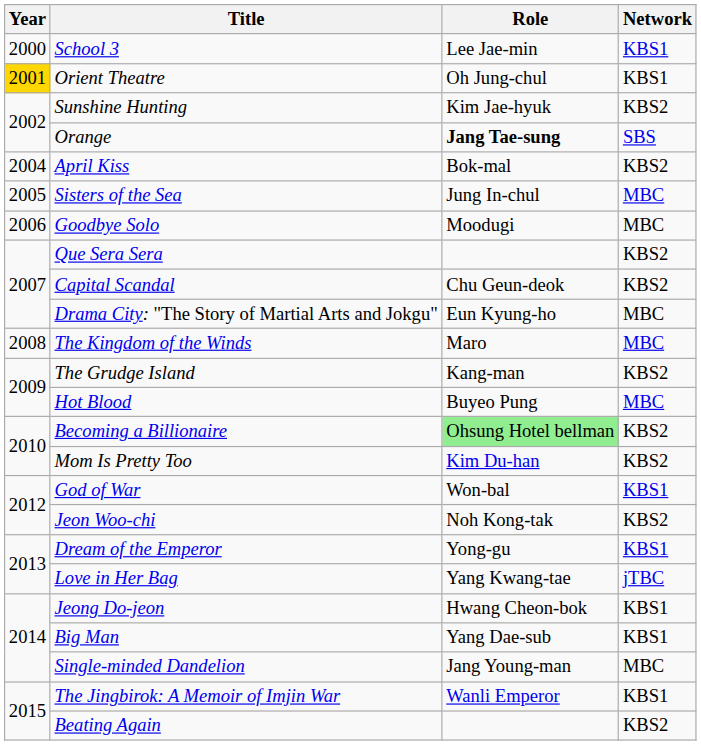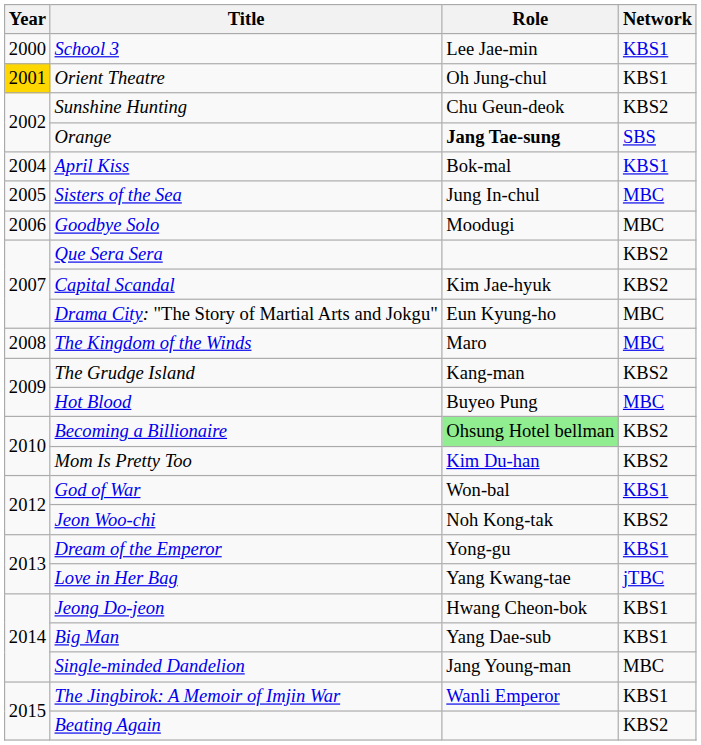Sunshine Hunting | Role: Kim Jae-hyuk -> Chu Geun-deok
April Kiss | Network: KBS2 -> KBS1
Capital Scandal | Role: Chu Geun-deok -> Kim Jae-hyuk
